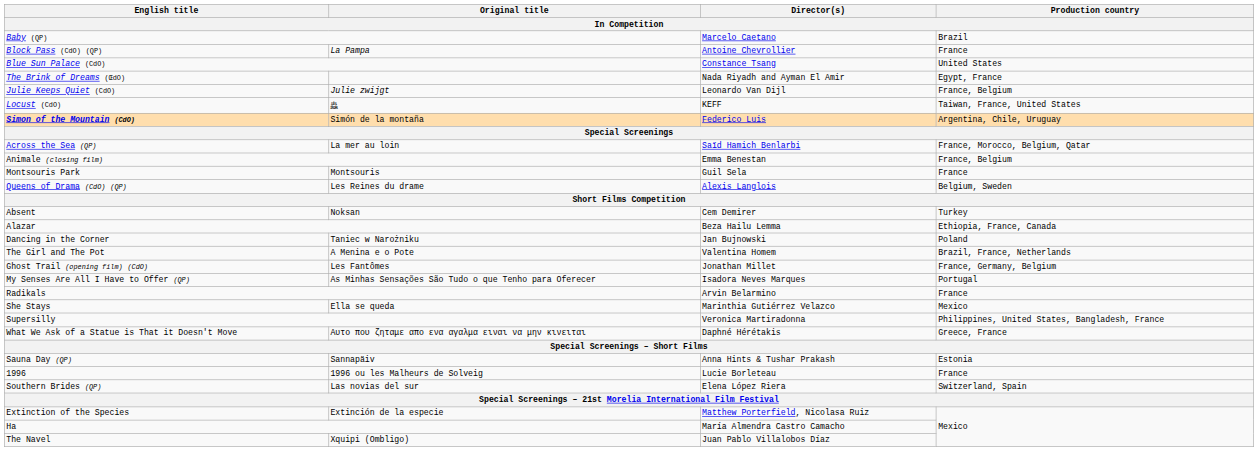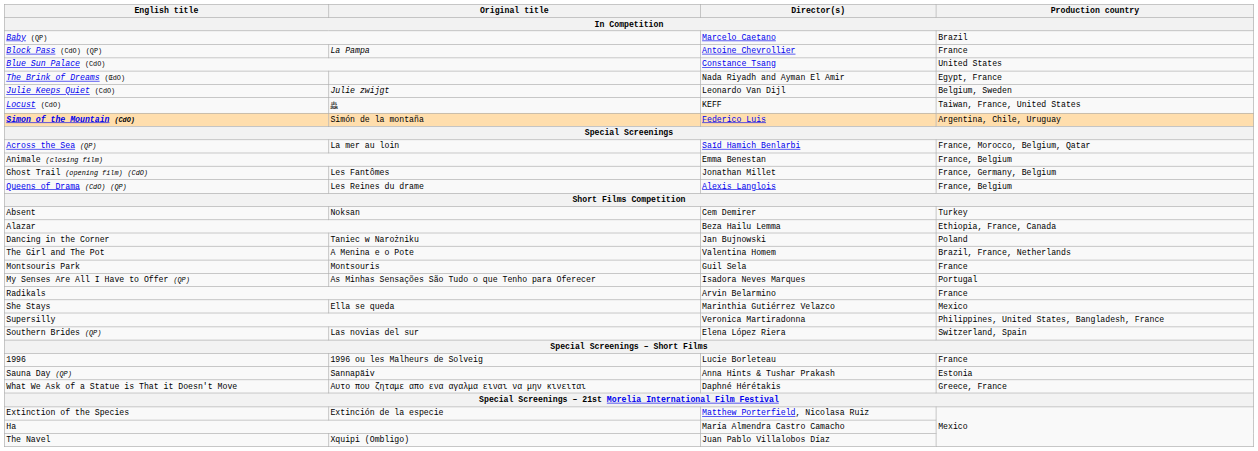Julie Keeps Quiet (CdO) | Production country: France, Belgium -> Belgium, Sweden
rows swapped: Ghost Trail (opening film) (CdO) <-> Montsouris Park
Queens of Drama (CdO) (QP) | Production country: Belgium, Sweden -> France, Belgium
rows swapped: What We Ask of a Statue is That it Doesn't Move <-> Southern Brides (QP)
rows swapped: 1996 <-> Sauna Day (QP)
